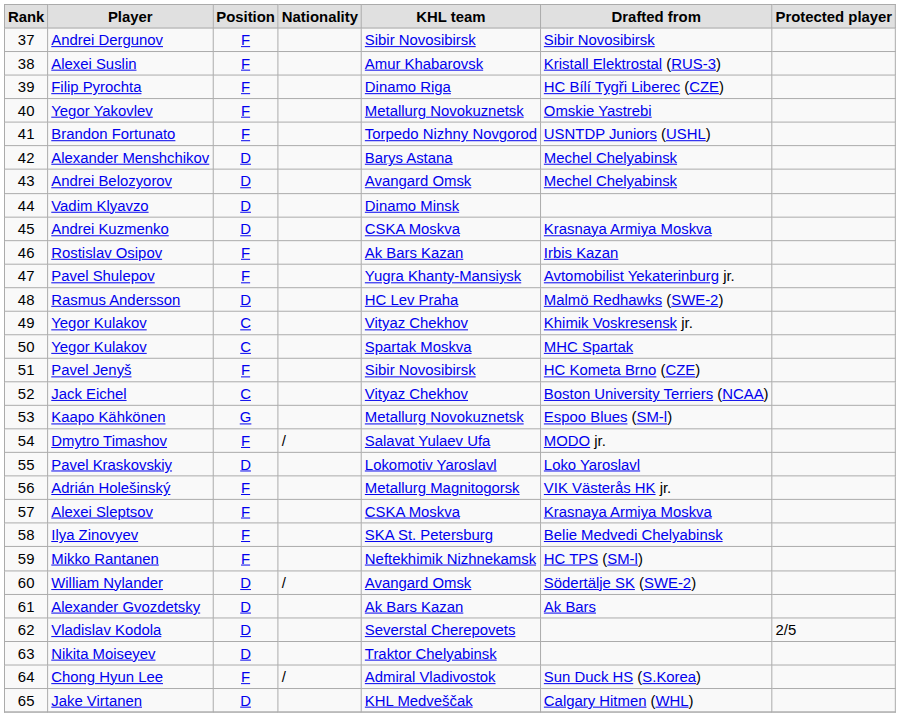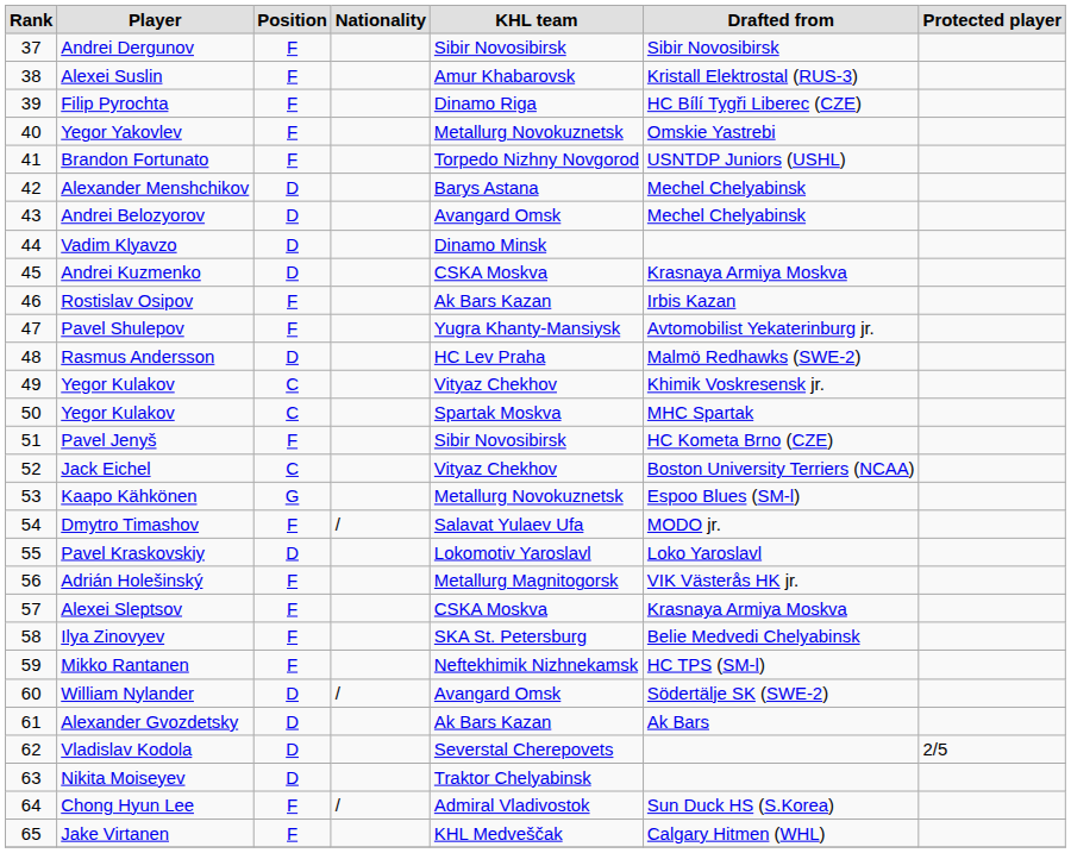Jake Virtanen | Position: D -> F
